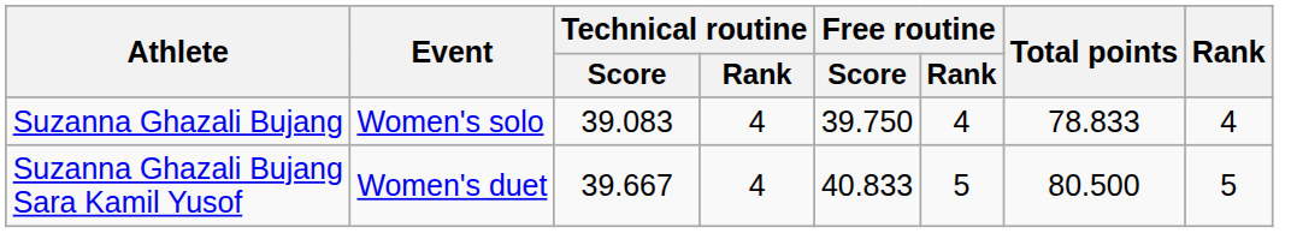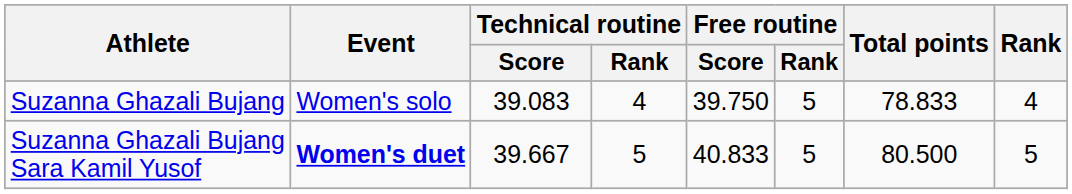Suzanna Ghazali Bujang | Free routine / Rank: 4 -> 5
Suzanna Ghazali Bujang Sara Kamil Yusof | Event: normal -> bold
Suzanna Ghazali Bujang Sara Kamil Yusof | Technical routine / Rank: 4 -> 5
